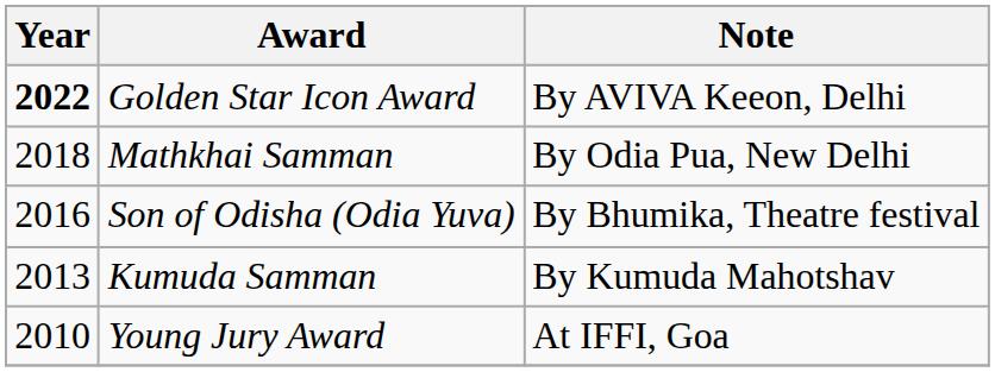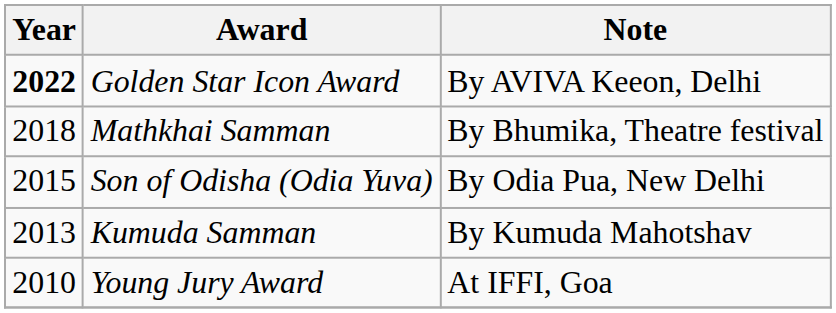Mathkhai Samman | Note: By Odia Pua, New Delhi -> By Bhumika, Theatre festival
Son of Odisha (Odia Yuva) | Year: 2016 -> 2015
Son of Odisha (Odia Yuva) | Note: By Bhumika, Theatre festival -> By Odia Pua, New Delhi
